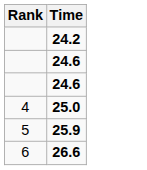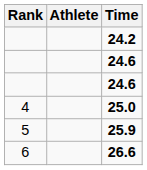+ column: Athlete
